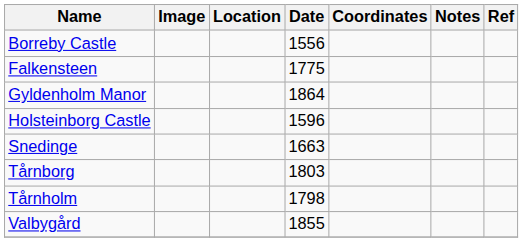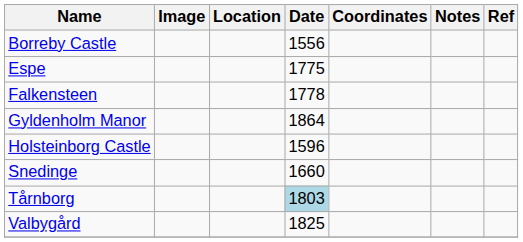+ row: Espe | 1775
Falkensteen | Date: 1775 -> 1778
Snedinge | Date: 1663 -> 1660
Tårnborg | Date: no background -> lightblue background
- row: Tårnholm | 1798
Valbygård | Date: 1855 -> 1825
